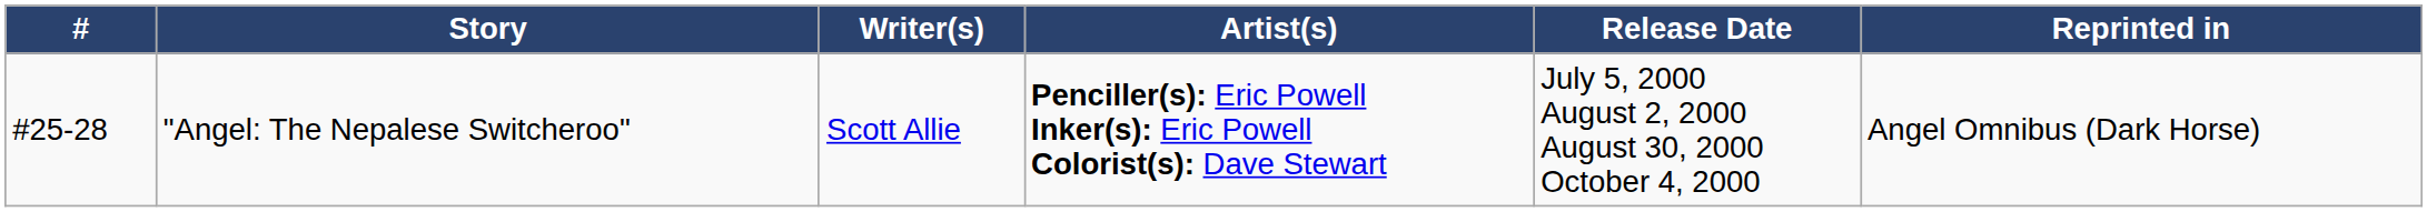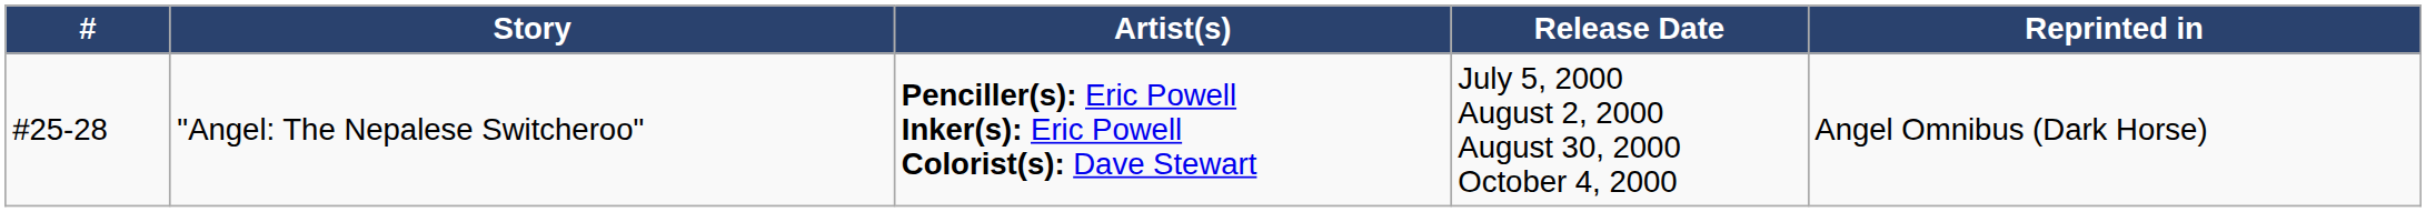- column: Writer(s) | Scott Allie
